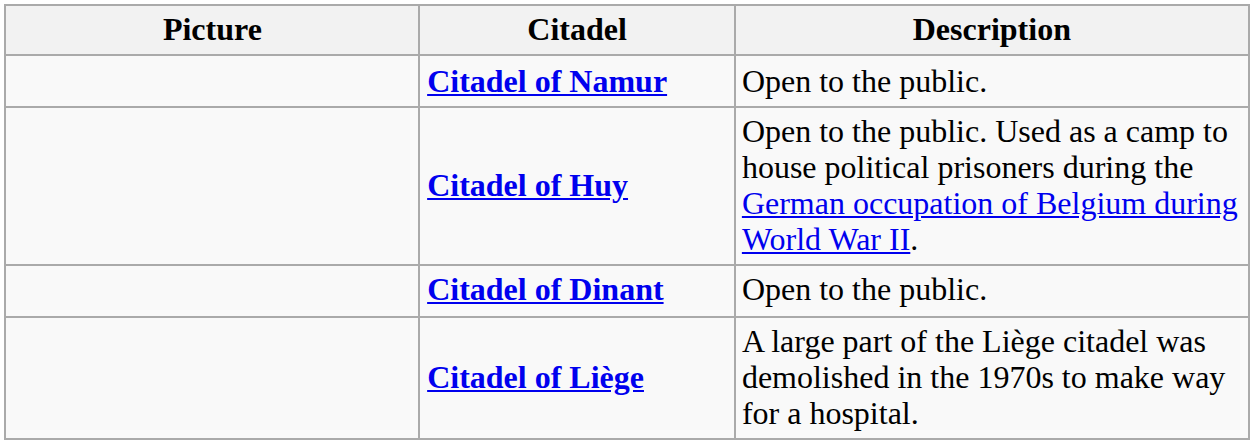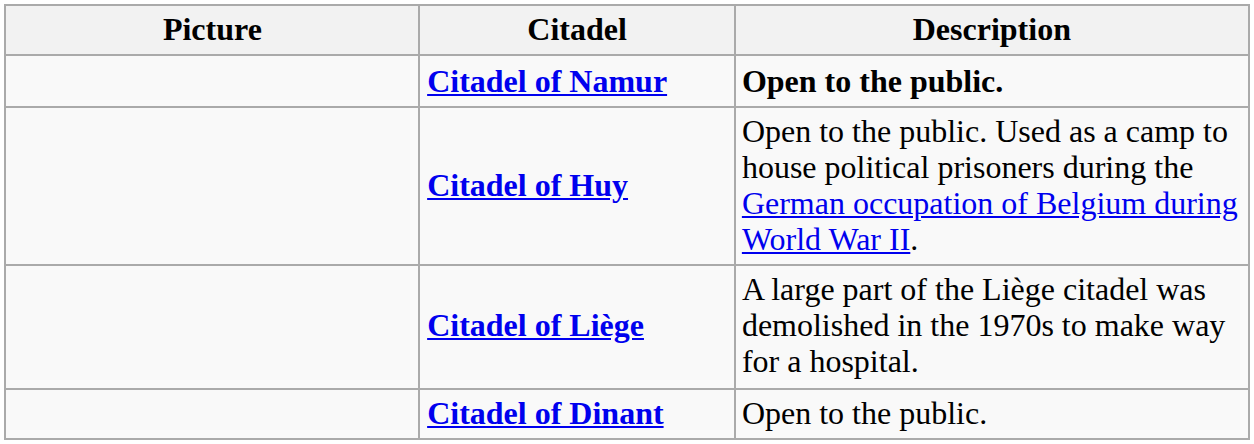Citadel of Namur | Description: normal -> bold
rows swapped: Citadel of Liège <-> Citadel of Dinant
